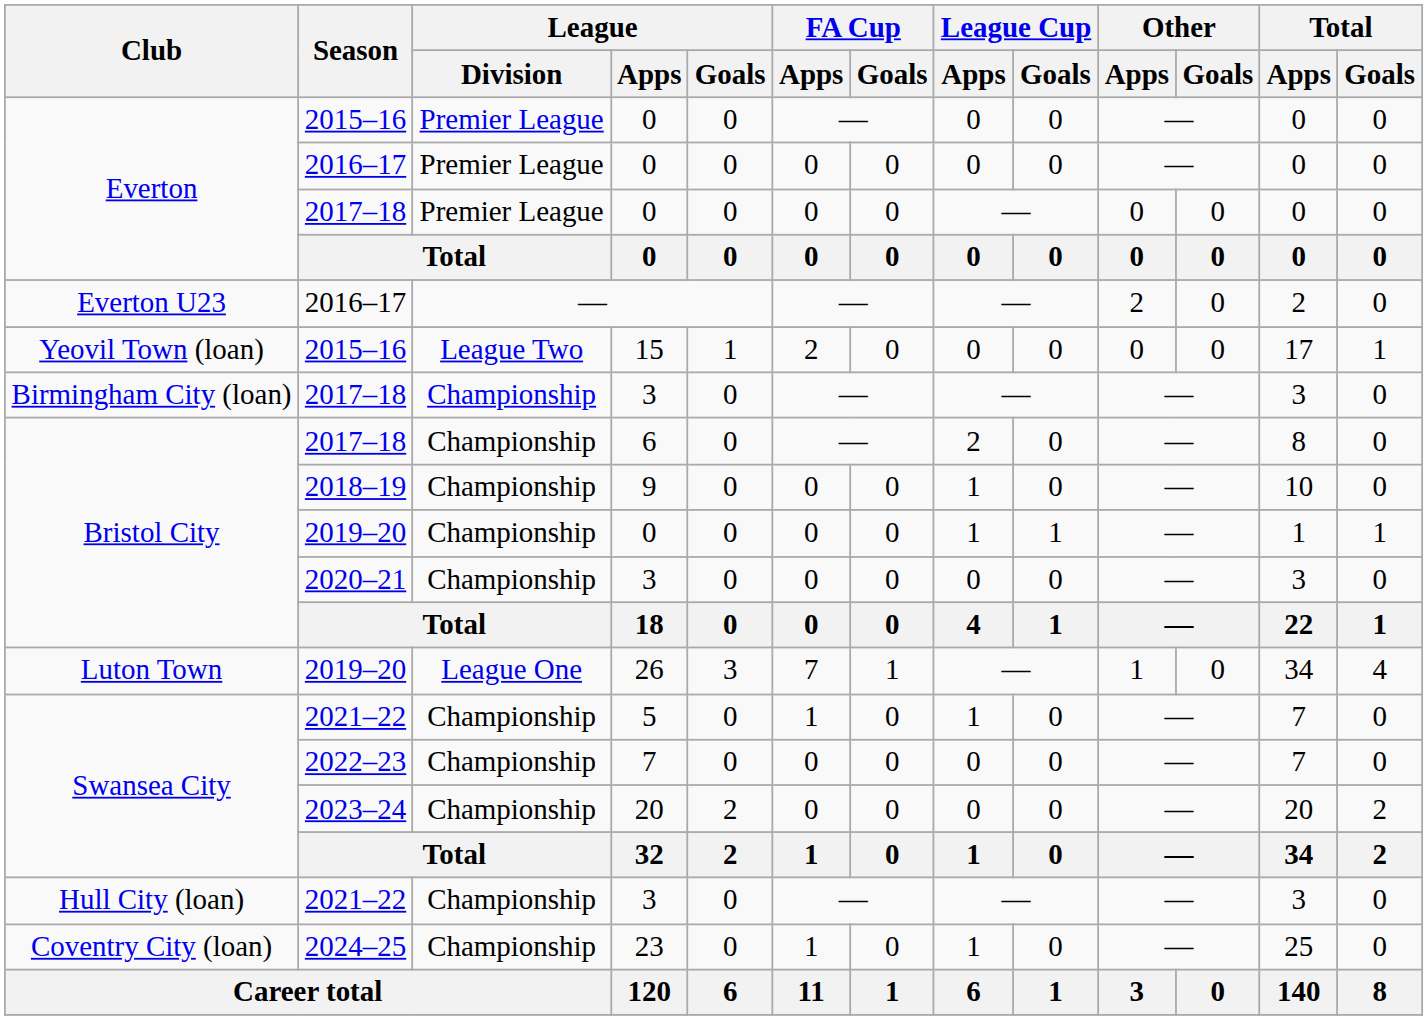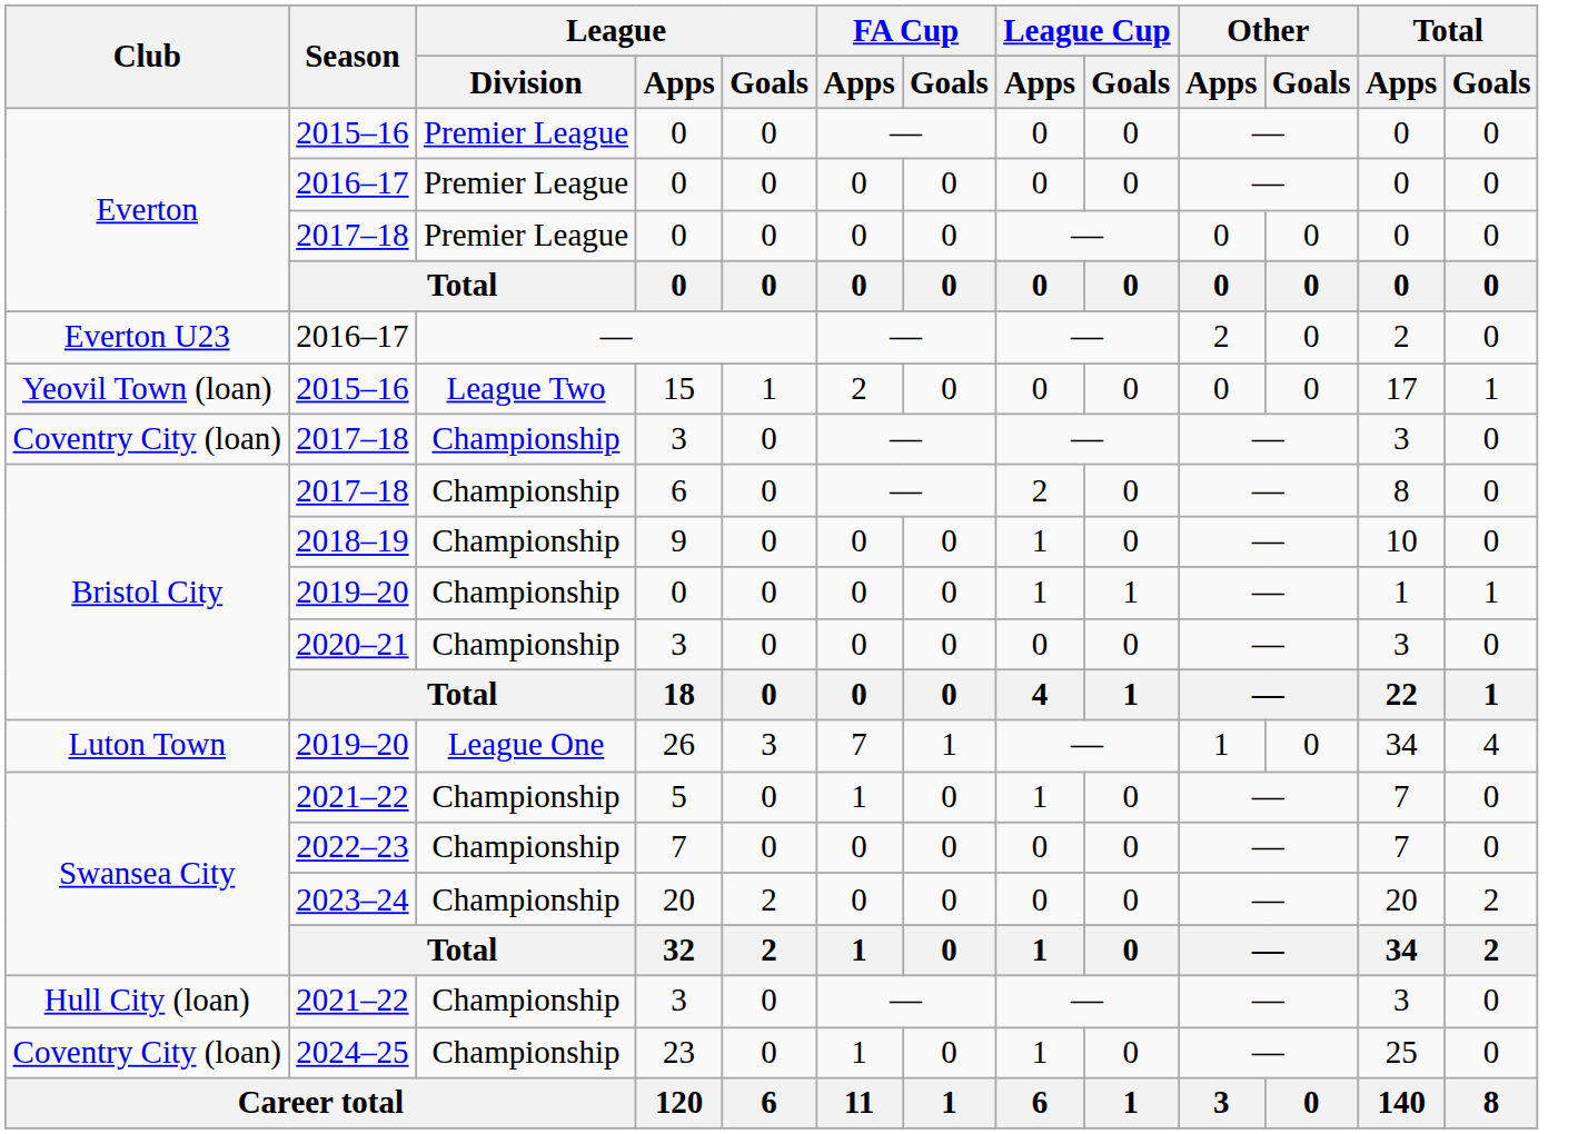2017–18 / 3 | Club: Birmingham City (loan) -> Coventry City (loan)
